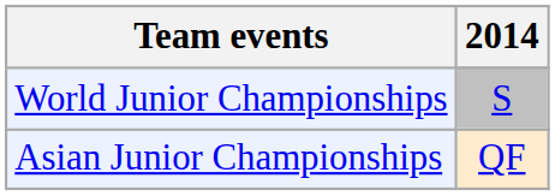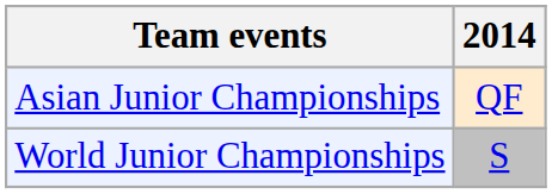rows swapped: Asian Junior Championships <-> World Junior Championships
